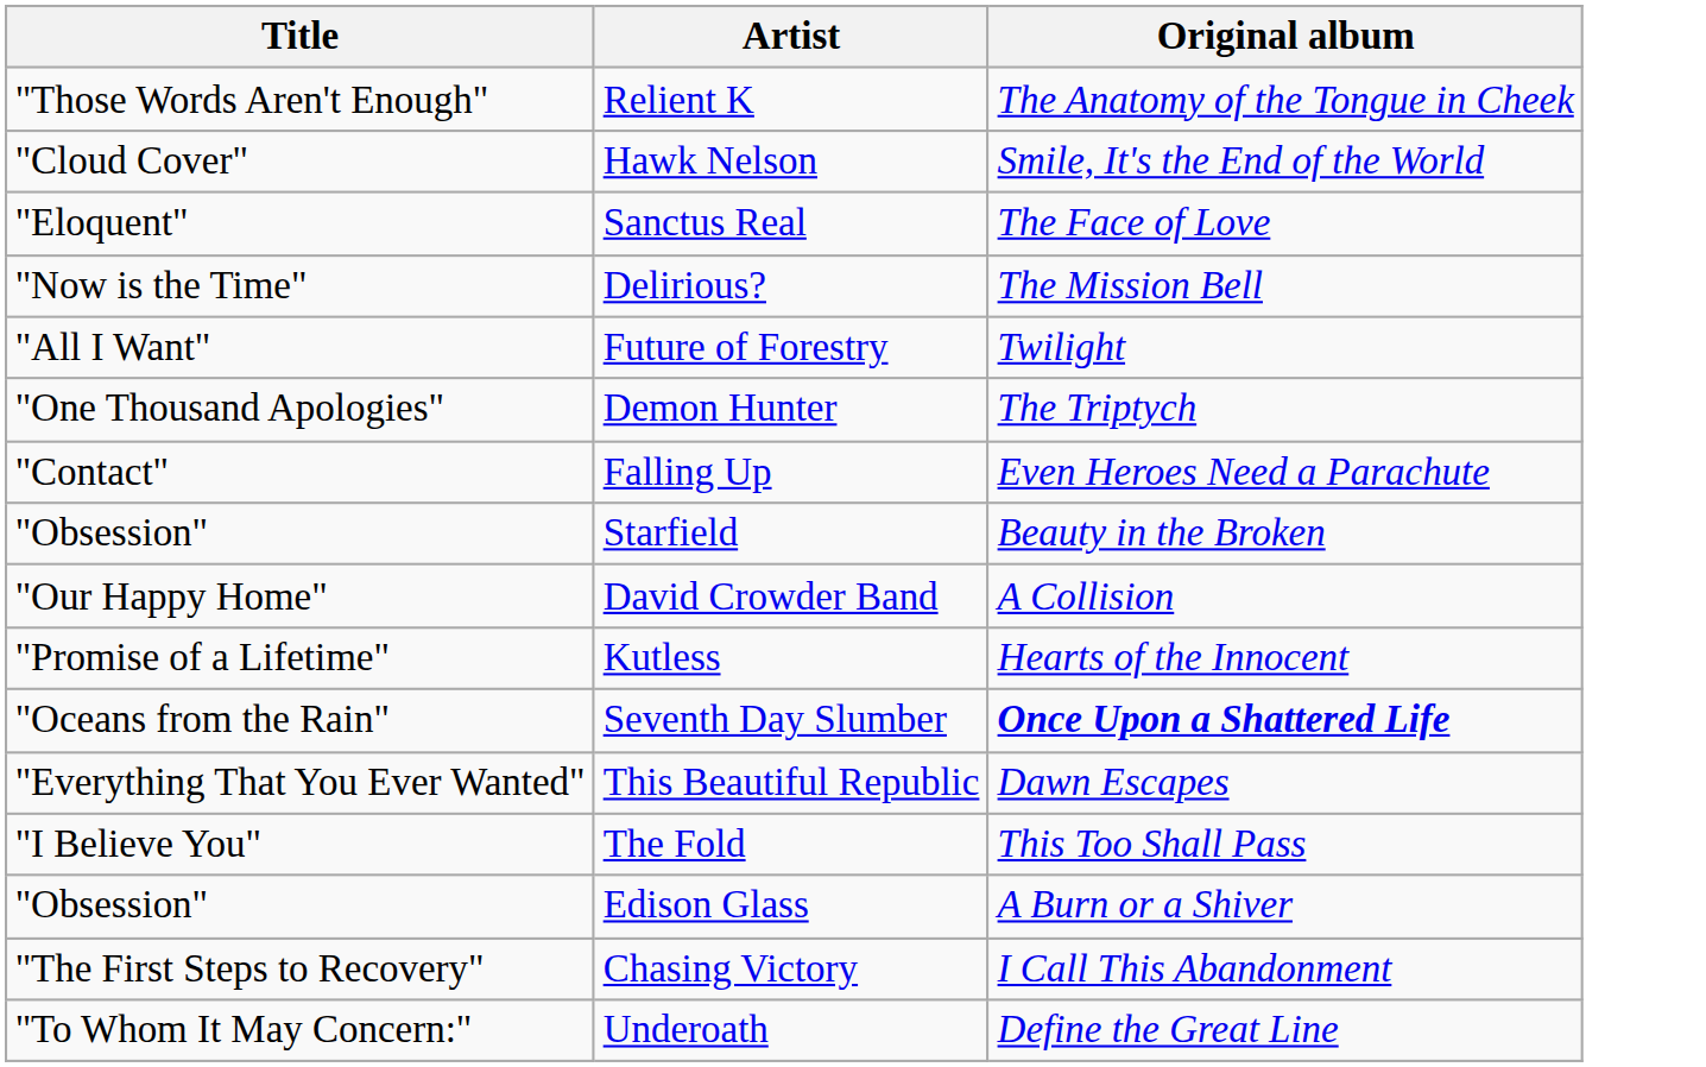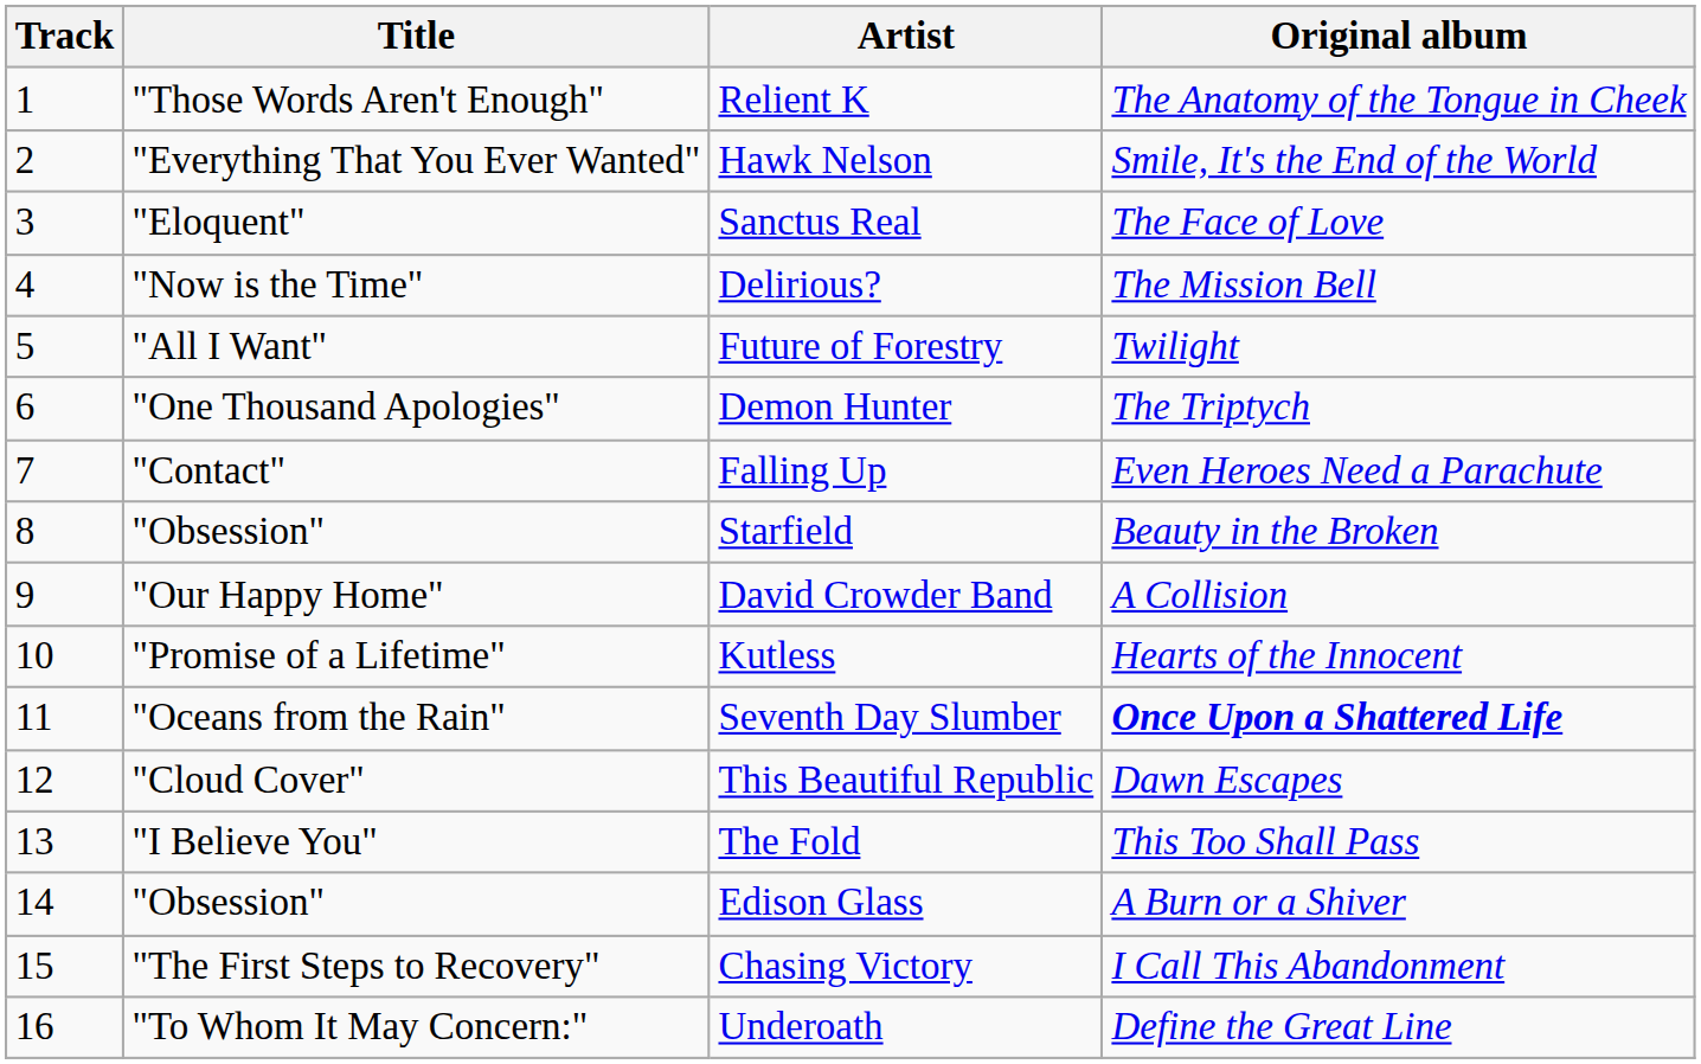+ column: Track | 1 | 2 | 3 | 4 | 5 | 6 | 7 | 8 | 9 | 10 | 11 | 12 | 13 | 14 | 15 | 16
Hawk Nelson | Title: "Cloud Cover" -> "Everything That You Ever Wanted"
This Beautiful Republic | Title: "Everything That You Ever Wanted" -> "Cloud Cover"
